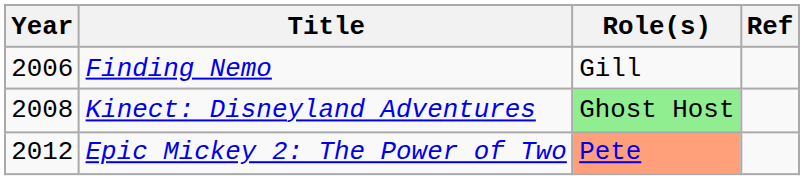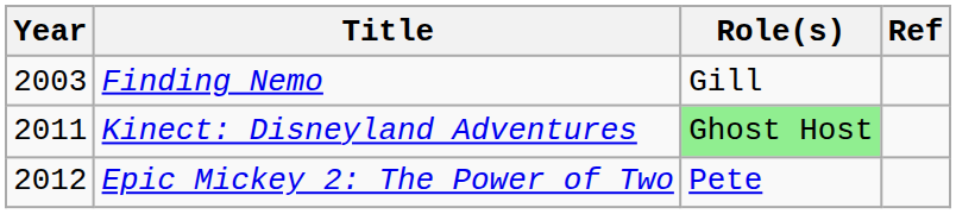Finding Nemo | Year: 2006 -> 2003
Kinect: Disneyland Adventures | Year: 2008 -> 2011
Epic Mickey 2: The Power of Two | Role(s): lightsalmon background -> no background
